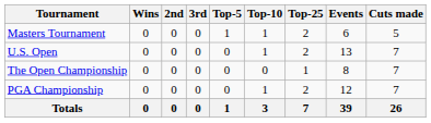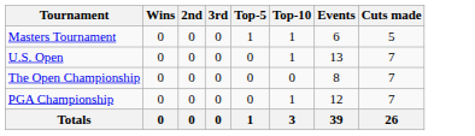- column: Top-25 | 2 | 2 | 1 | 2 | 7
